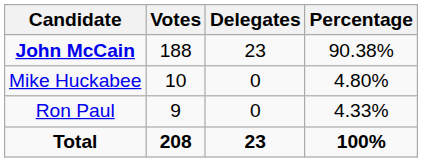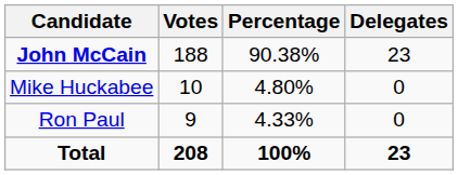columns swapped: Percentage <-> Delegates
